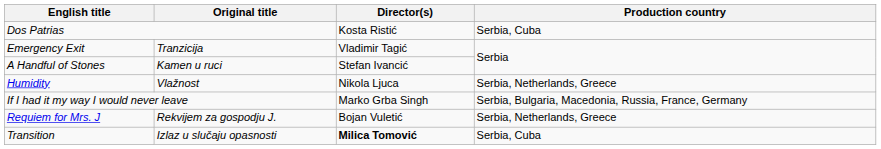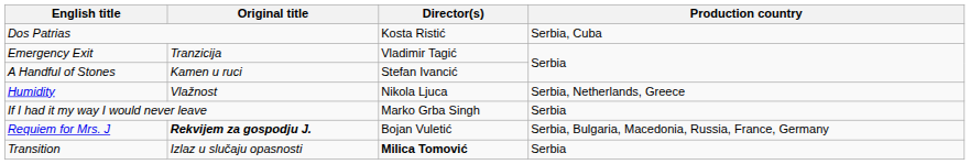If I had it my way I would never leave | Production country: Serbia, Bulgaria, Macedonia, Russia, France, Germany -> Serbia
Requiem for Mrs. J | Original title: normal -> bold
Requiem for Mrs. J | Production country: Serbia, Netherlands, Greece -> Serbia, Bulgaria, Macedonia, Russia, France, Germany
Transition | Production country: Serbia, Cuba -> Serbia
